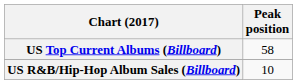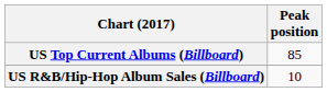US Top Current Albums (Billboard) | Peak position: 58 -> 85
